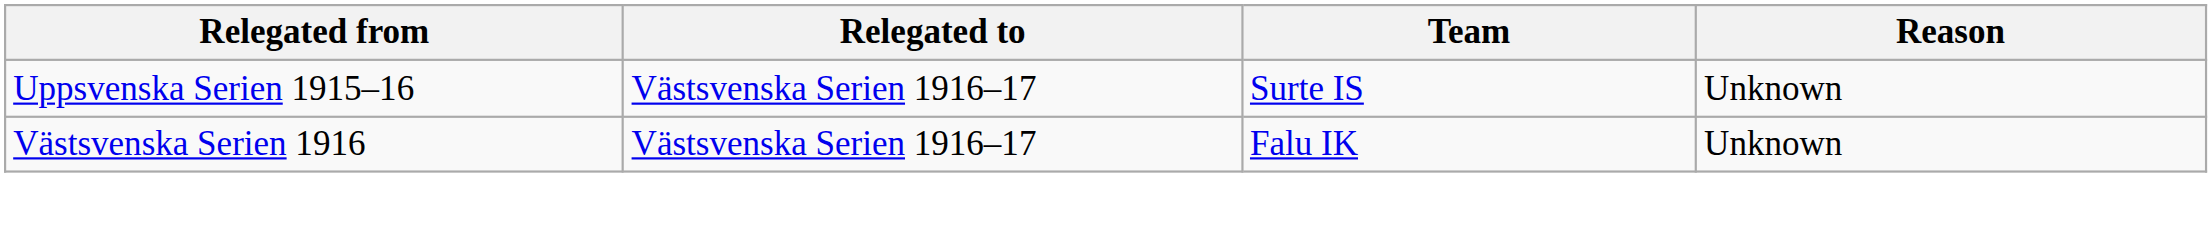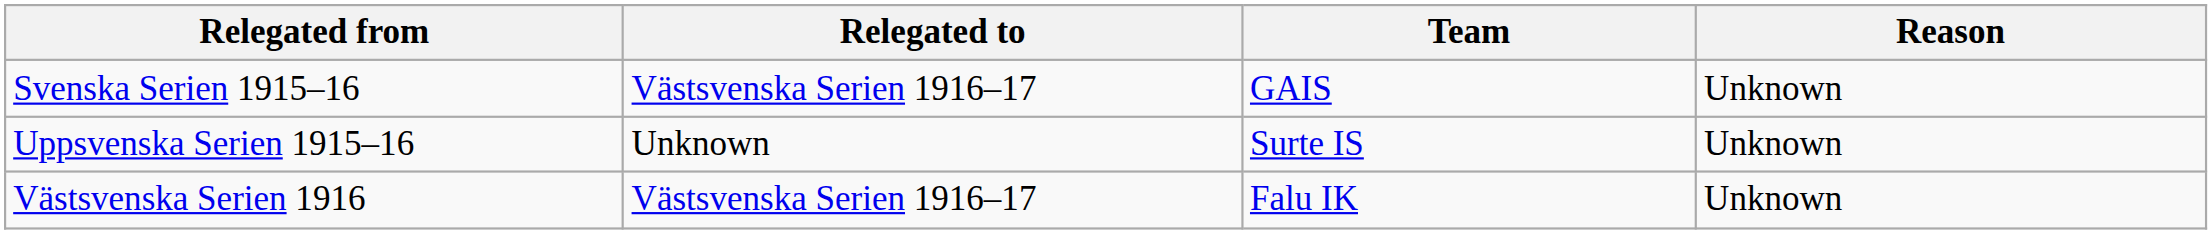+ row: Svenska Serien 1915–16 | Västsvenska Serien 1916–17 | GAIS | Unknown
Uppsvenska Serien 1915–16 | Relegated to: Västsvenska Serien 1916–17 -> Unknown
